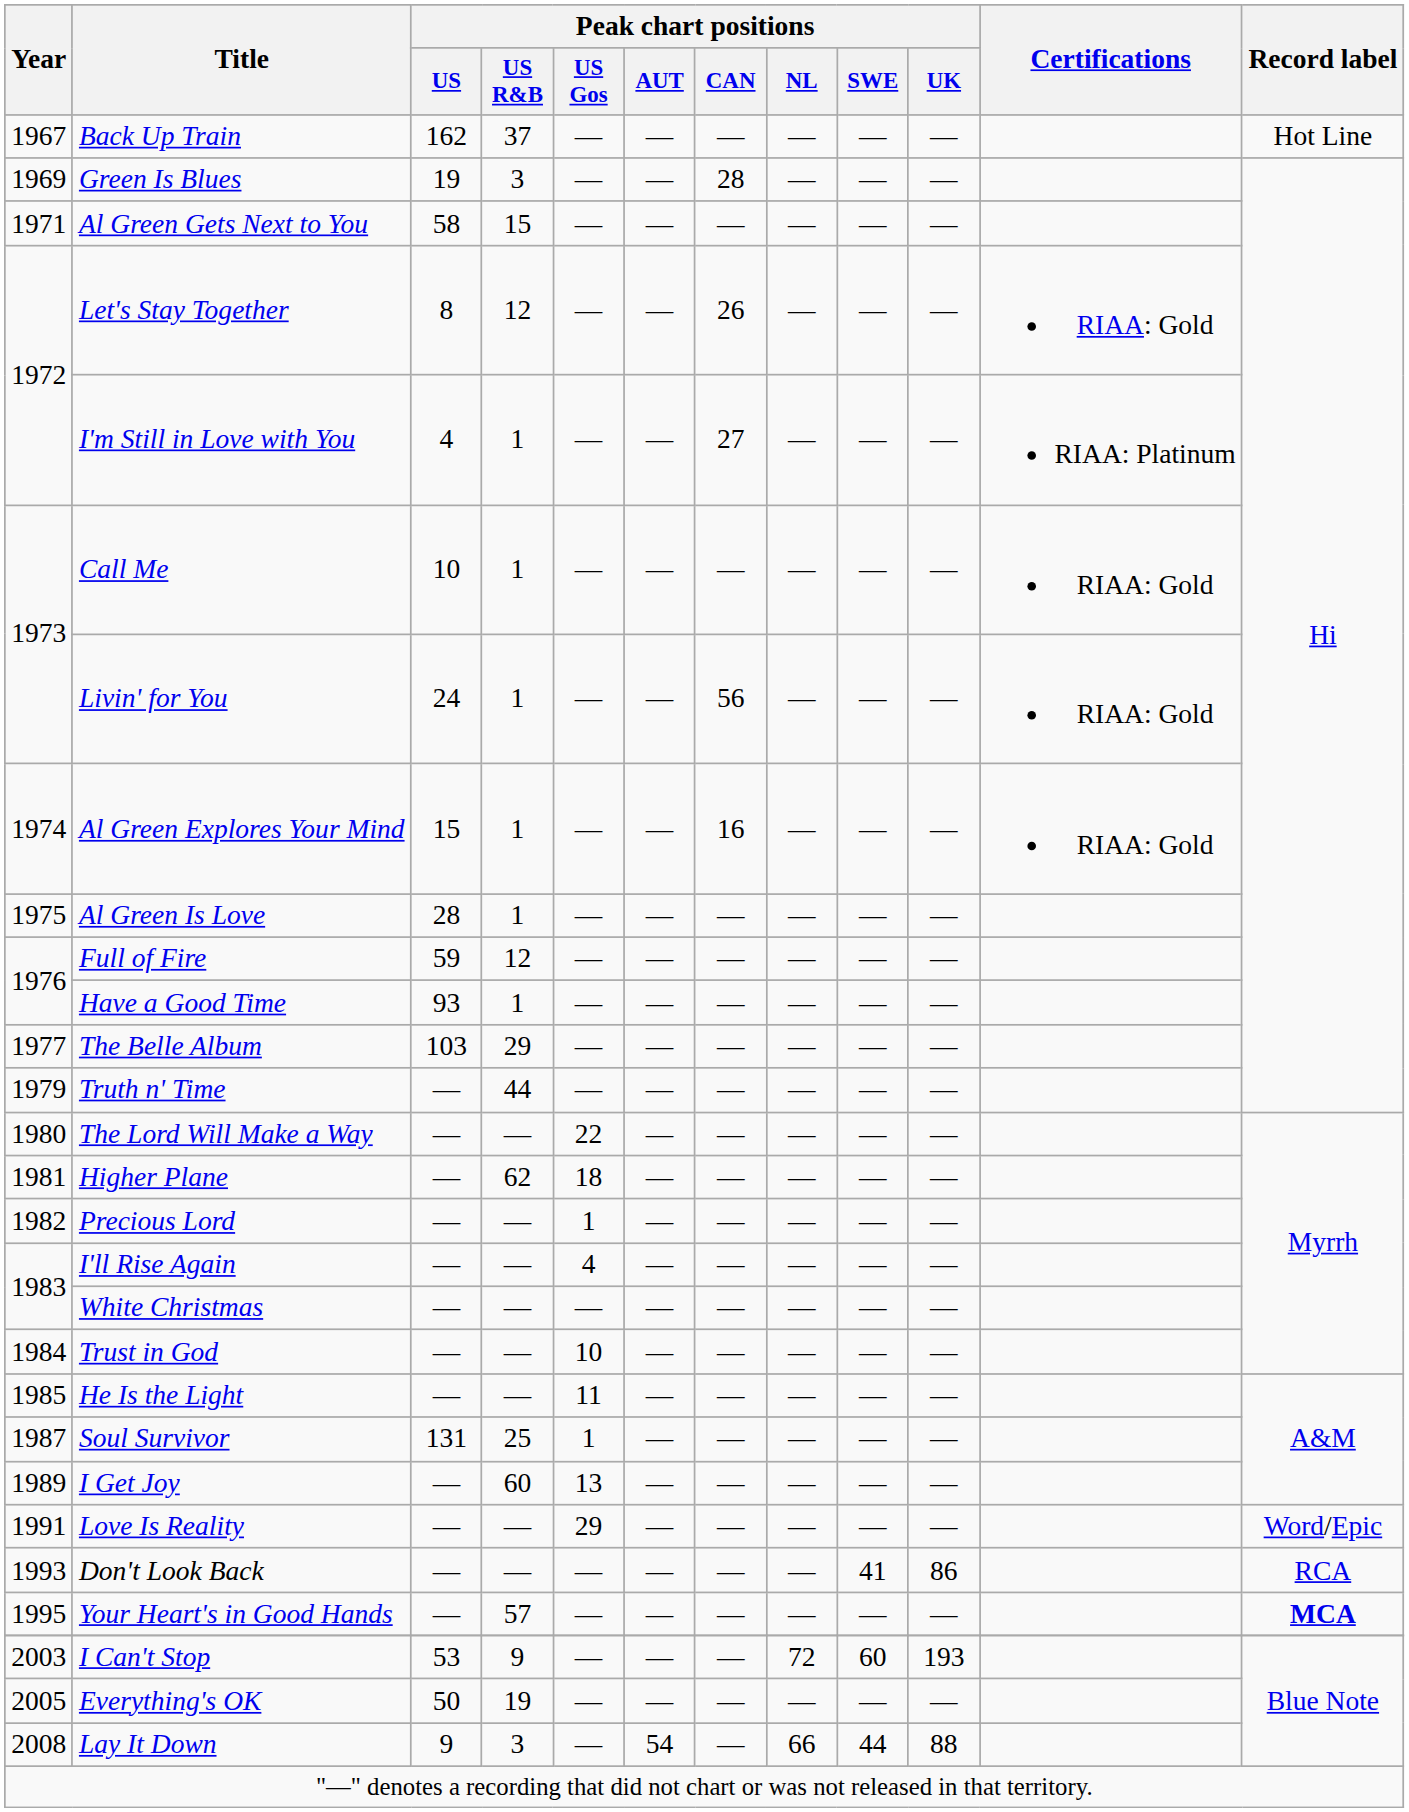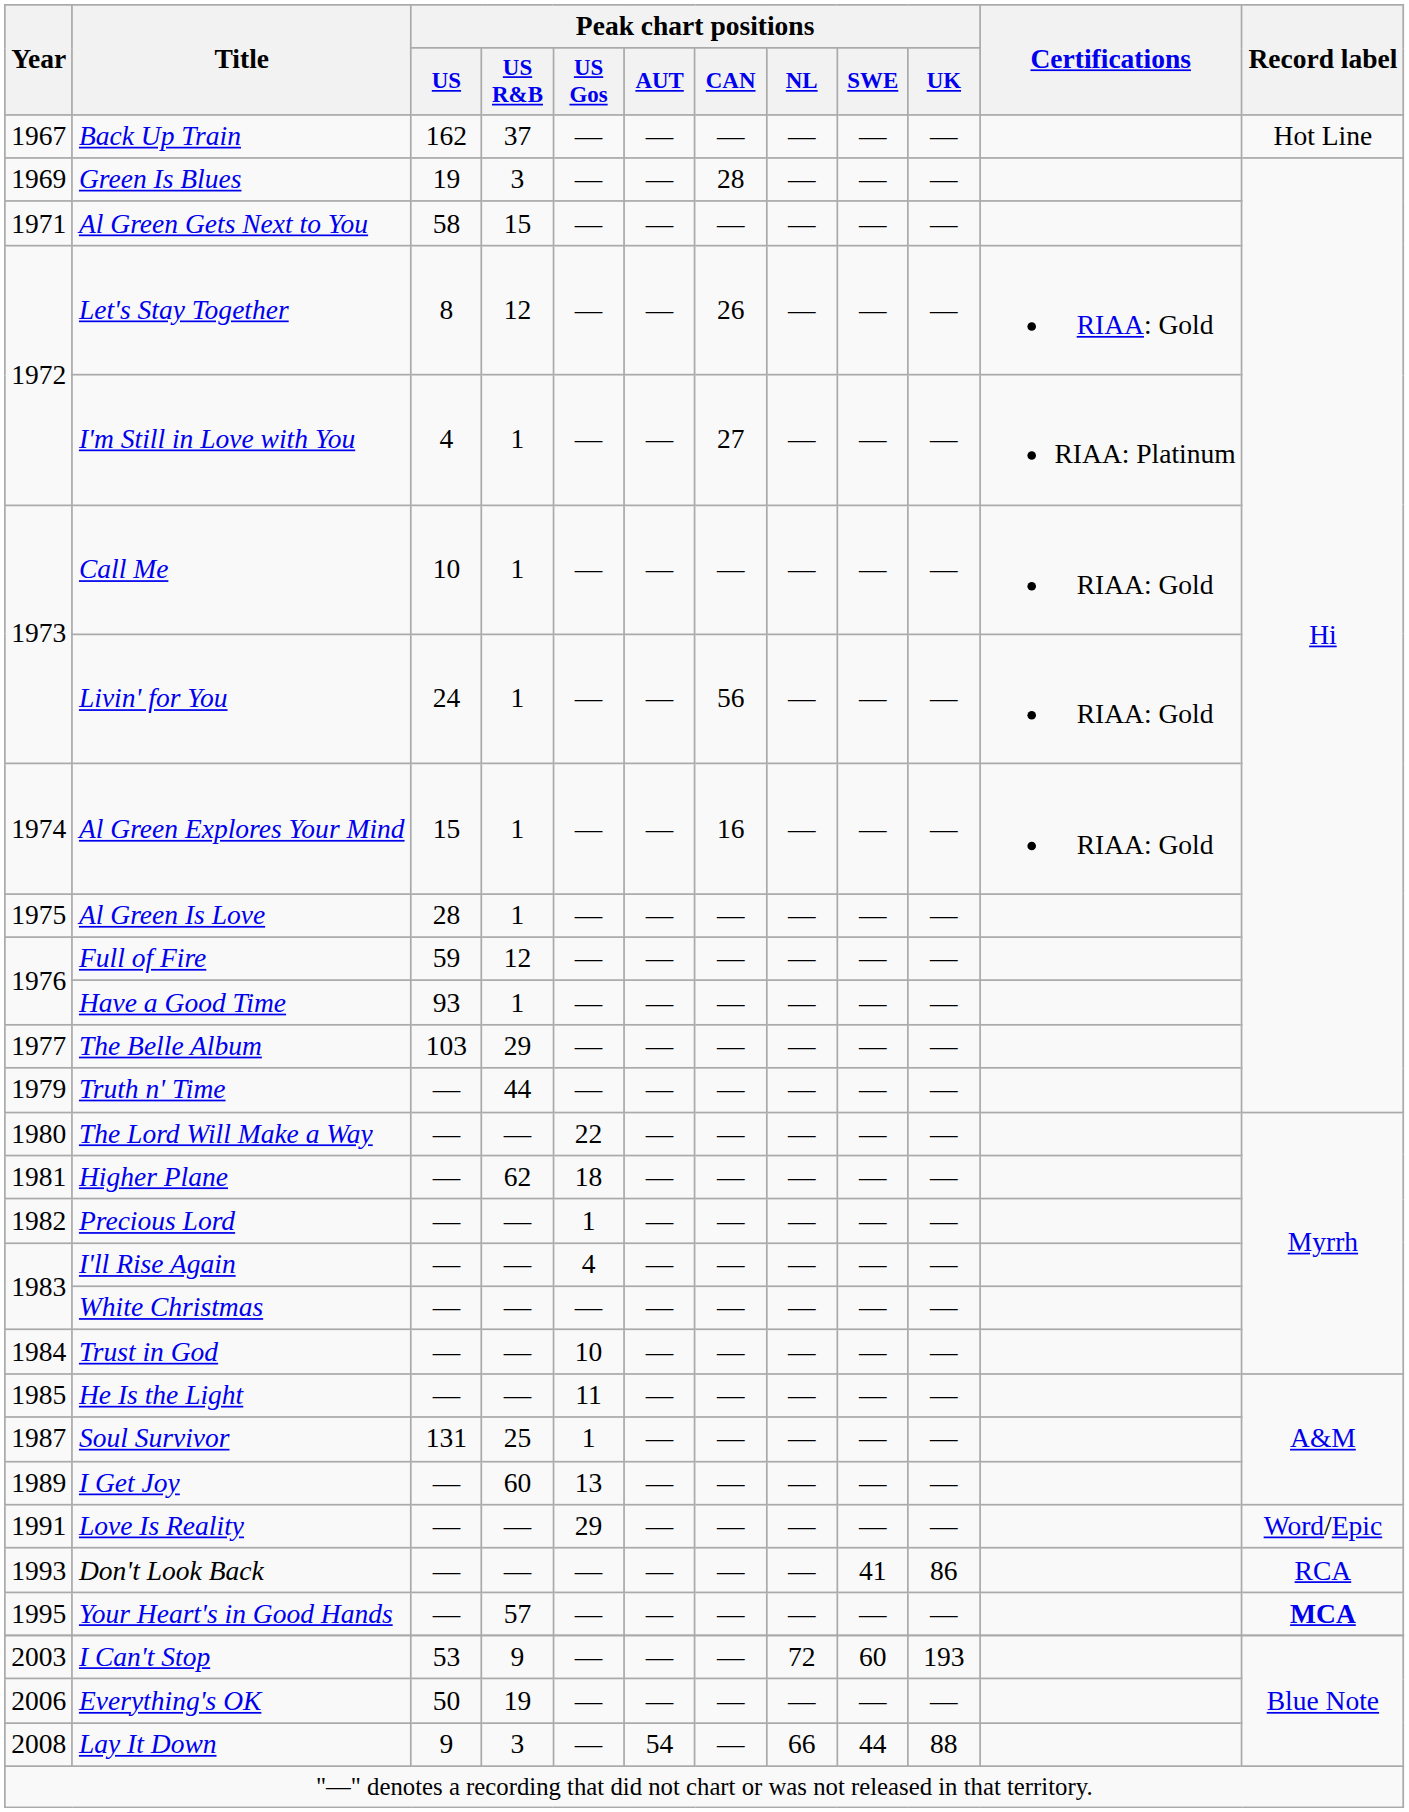Everything's OK | Year: 2005 -> 2006
